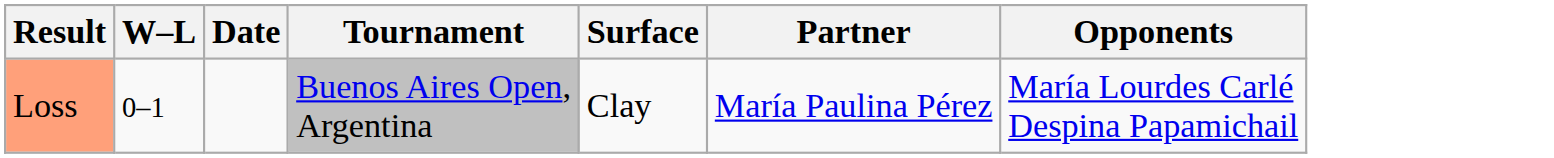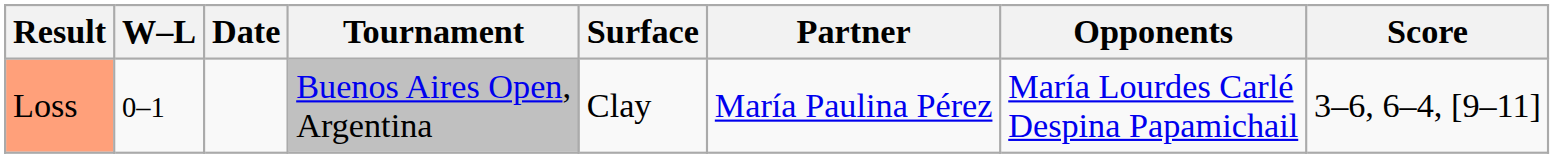+ column: Score | 3–6, 6–4, [9–11]
